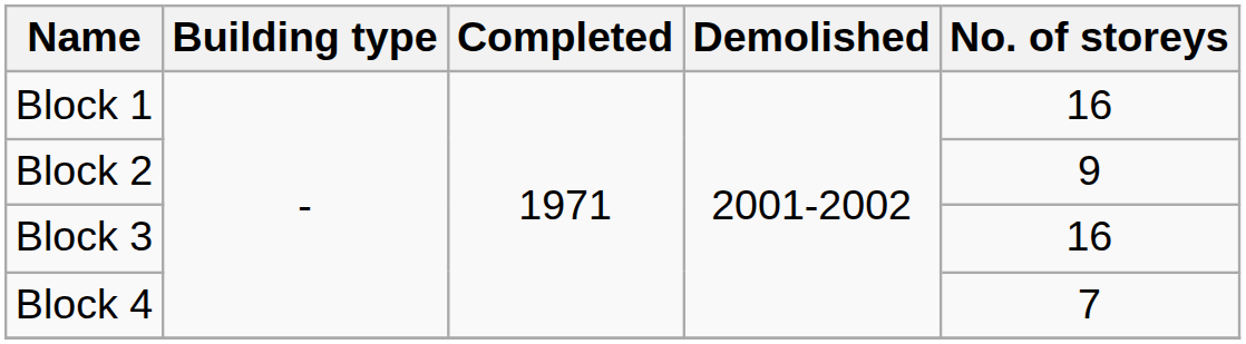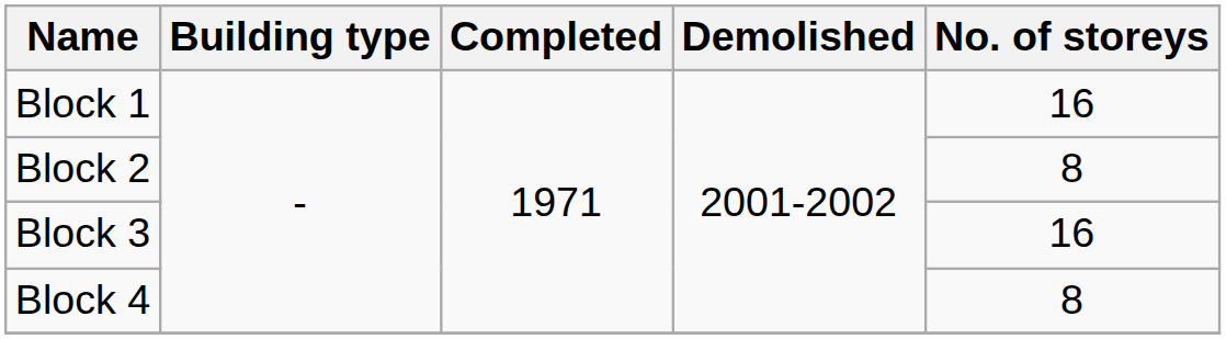Block 2 | No. of storeys: 9 -> 8
Block 4 | No. of storeys: 7 -> 8
